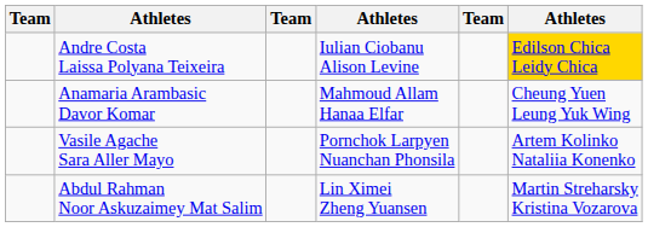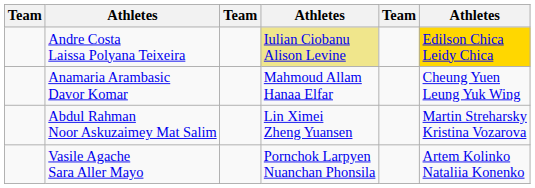Andre Costa Laissa Polyana Teixeira | column 4: no background -> khaki background
rows swapped: Abdul Rahman Noor Askuzaimey Mat Salim <-> Vasile Agache Sara Aller Mayo
